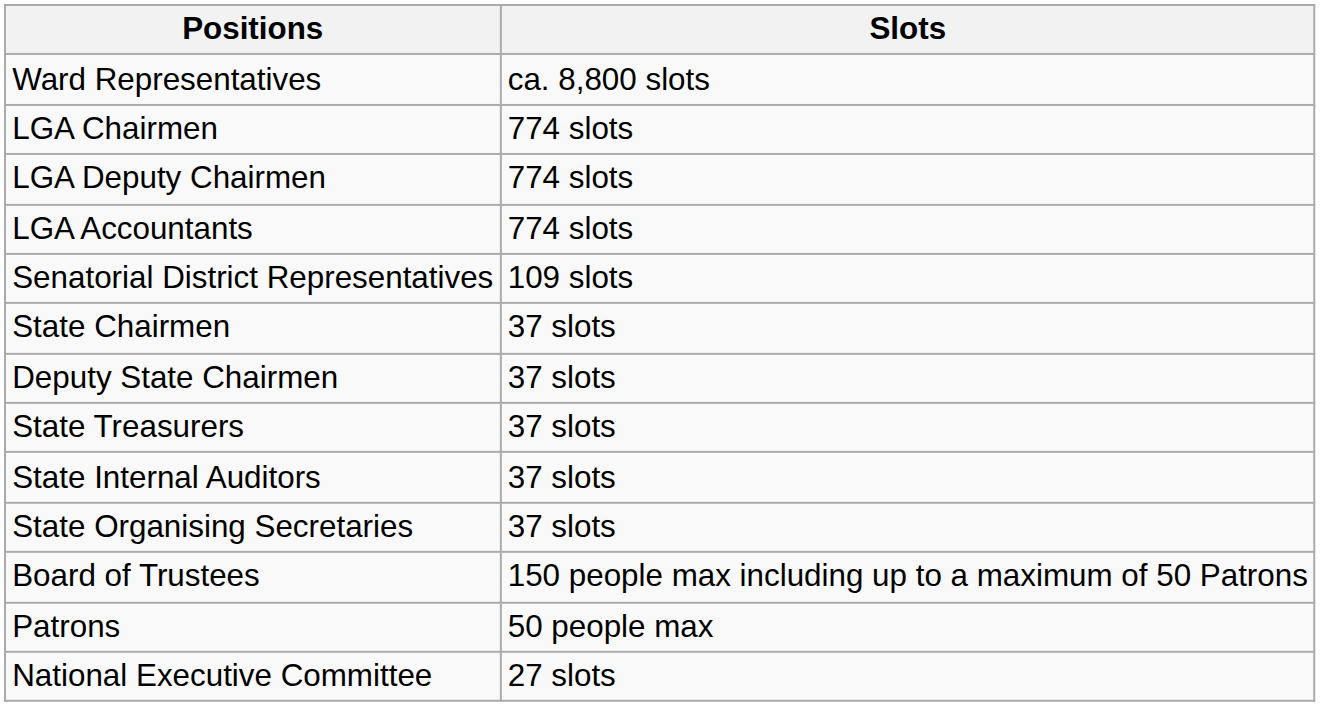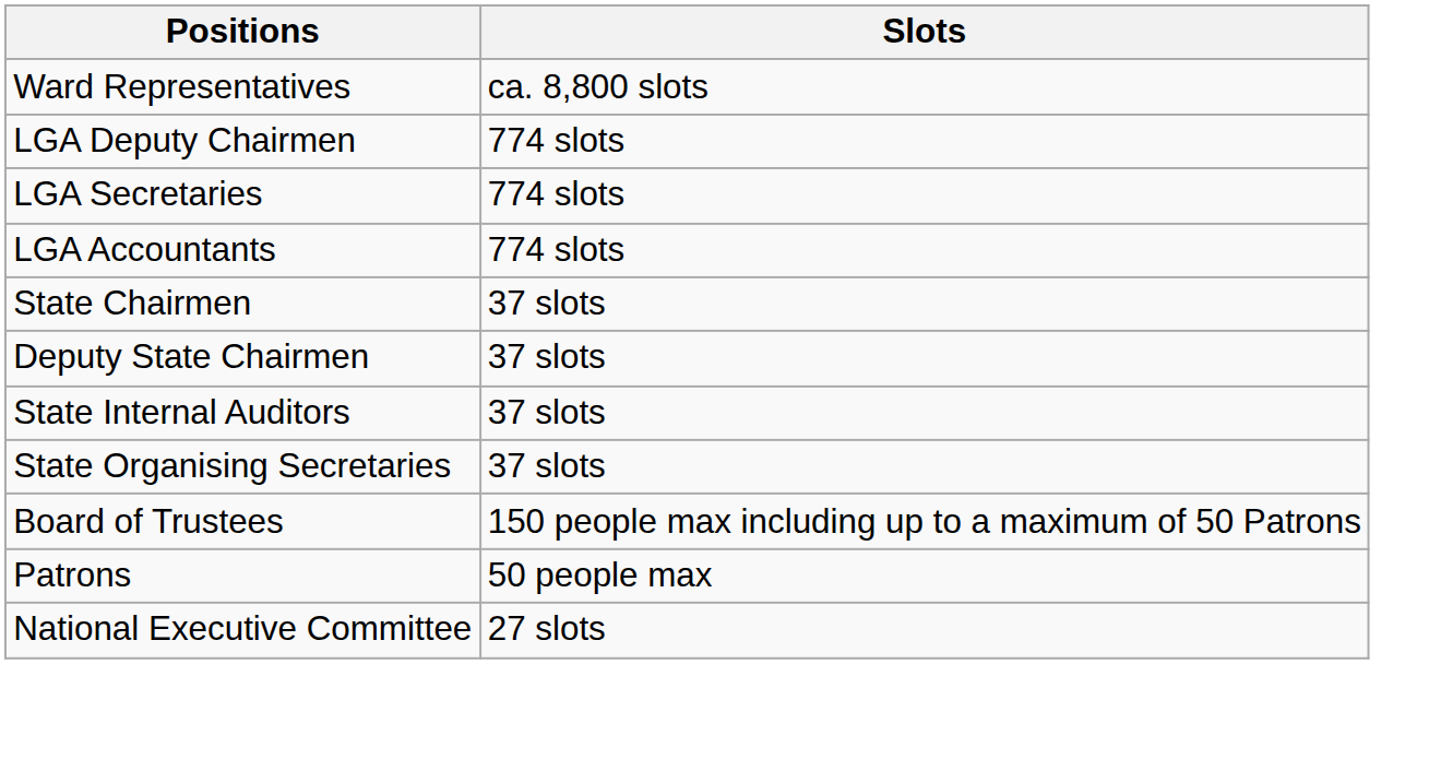- row: LGA Chairmen | 774 slots
+ row: LGA Secretaries | 774 slots
- row: Senatorial District Representatives | 109 slots
- row: State Treasurers | 37 slots
